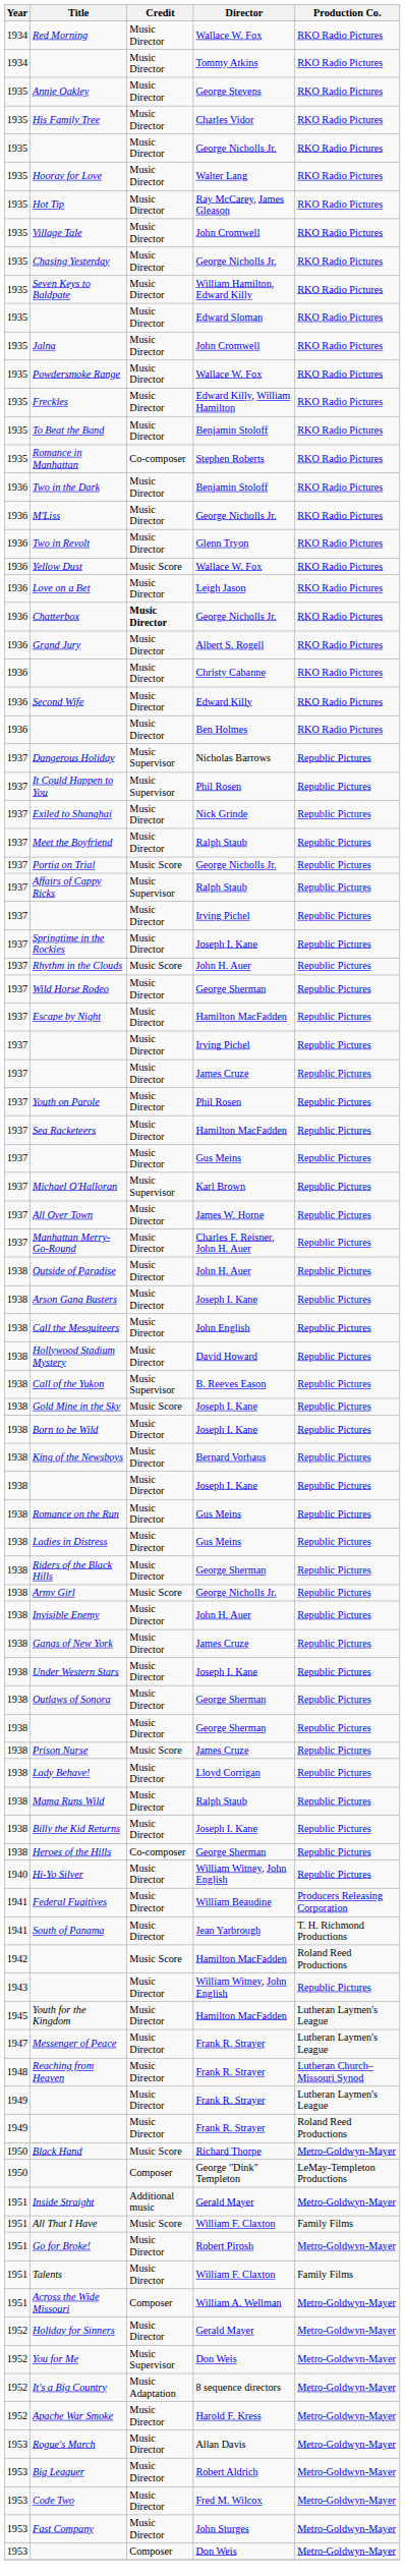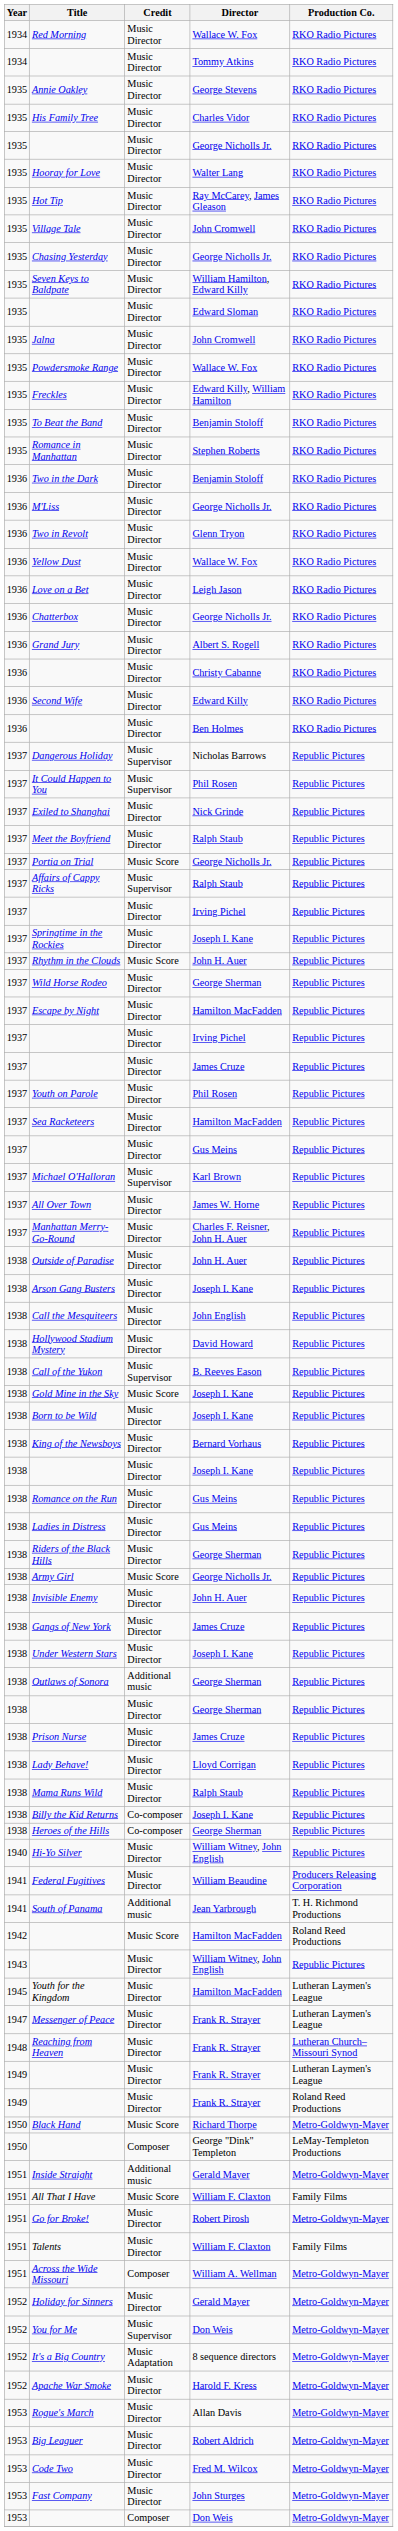Romance in Manhattan | Credit: Co-composer -> Music Director
Yellow Dust | Credit: Music Score -> Music Director
Chatterbox | Credit: bold -> normal
Outlaws of Sonora | Credit: Music Director -> Additional music
Prison Nurse | Credit: Music Score -> Music Director
Billy the Kid Returns | Credit: Music Director -> Co-composer
South of Panama | Credit: Music Director -> Additional music
